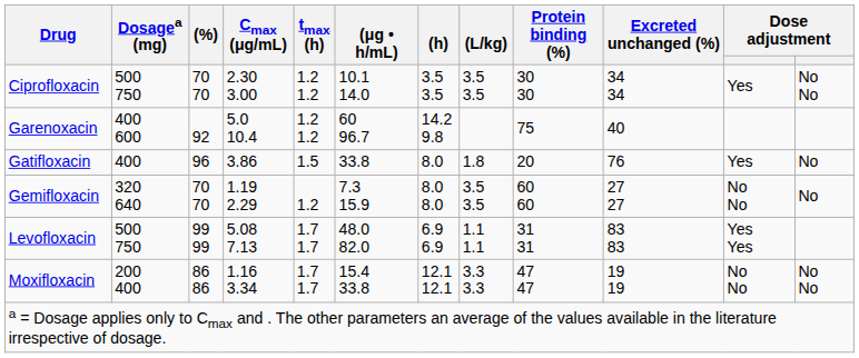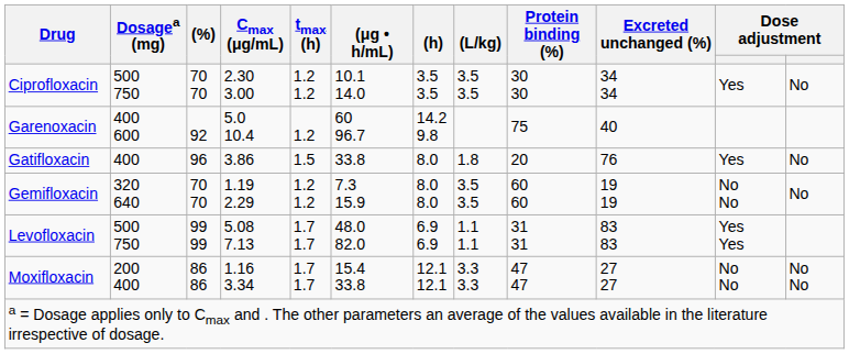Ciprofloxacin | column 12: No No -> No
Garenoxacin | tmax (h): 1.2 1.2 -> 1.2
Gemifloxacin | tmax (h): 1.2 -> 1.2 1.2
Gemifloxacin | Excreted unchanged (%): 27 27 -> 19 19
Moxifloxacin | Excreted unchanged (%): 19 19 -> 27 27
